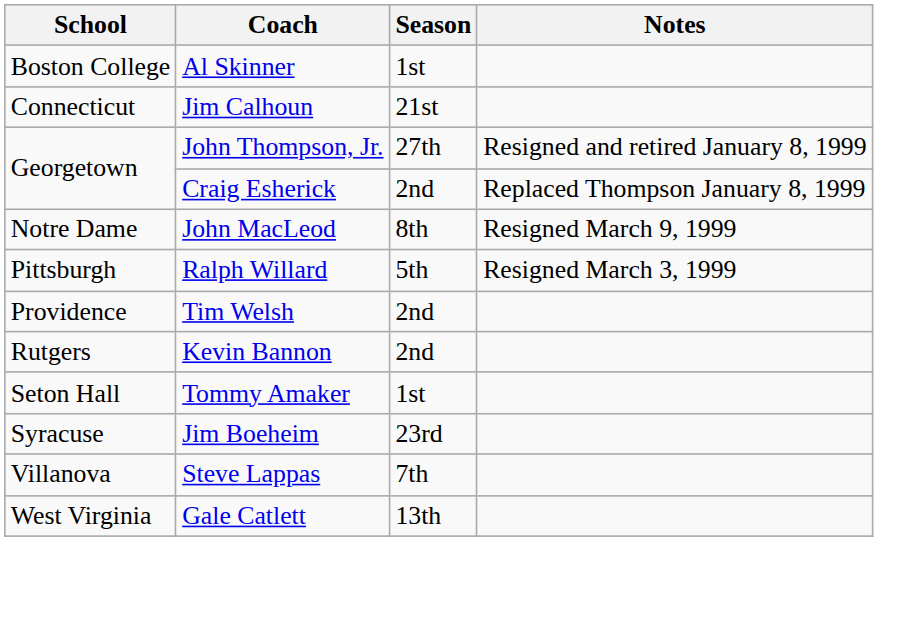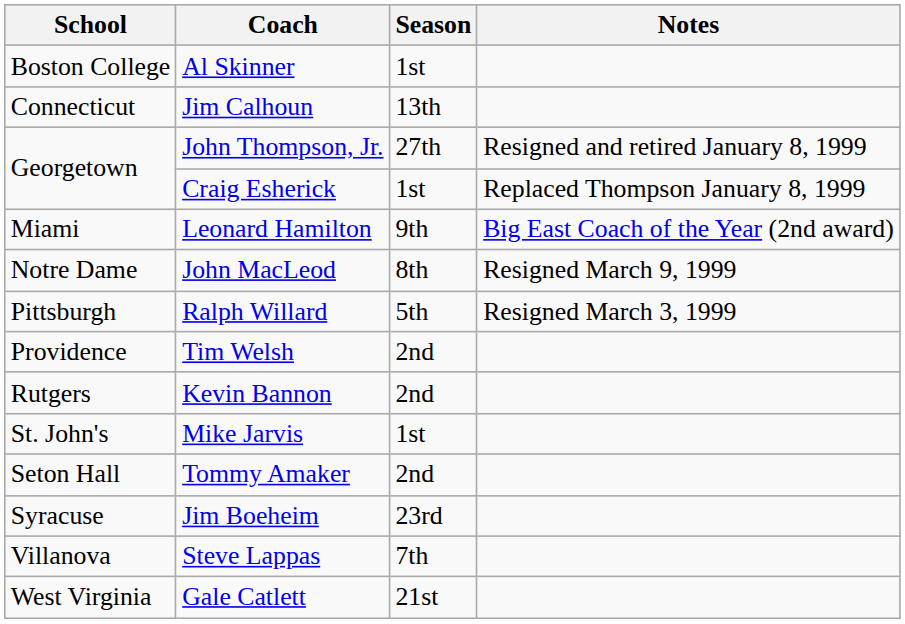Jim Calhoun | Season: 21st -> 13th
Craig Esherick | Season: 2nd -> 1st
+ row: Miami | Leonard Hamilton | 9th | Big East Coach of the Year (2nd award)
+ row: St. John's | Mike Jarvis | 1st
Tommy Amaker | Season: 1st -> 2nd
Gale Catlett | Season: 13th -> 21st
